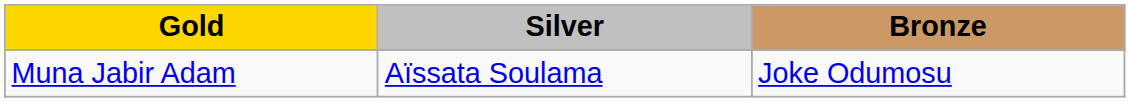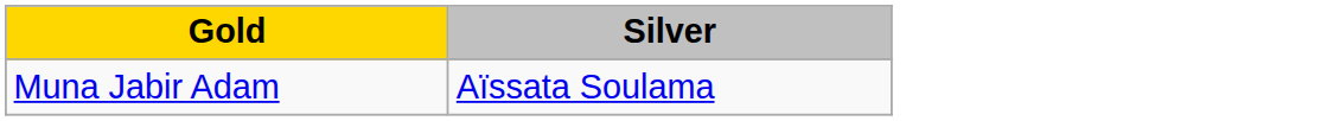- column: Bronze | Joke Odumosu
